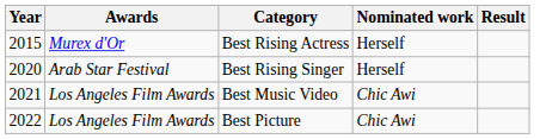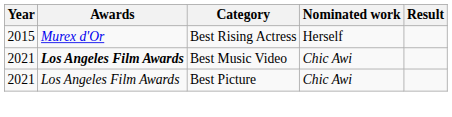- row: 2020 | Arab Star Festival | Best Rising Singer | Herself
Best Music Video | Awards: normal -> bold
Best Picture | Year: 2022 -> 2021
